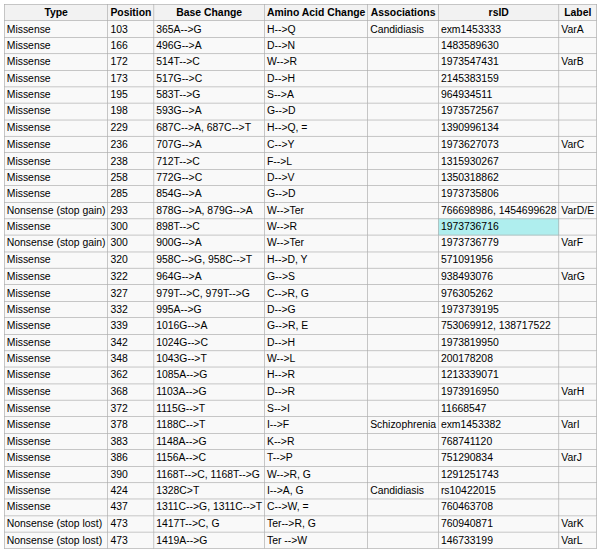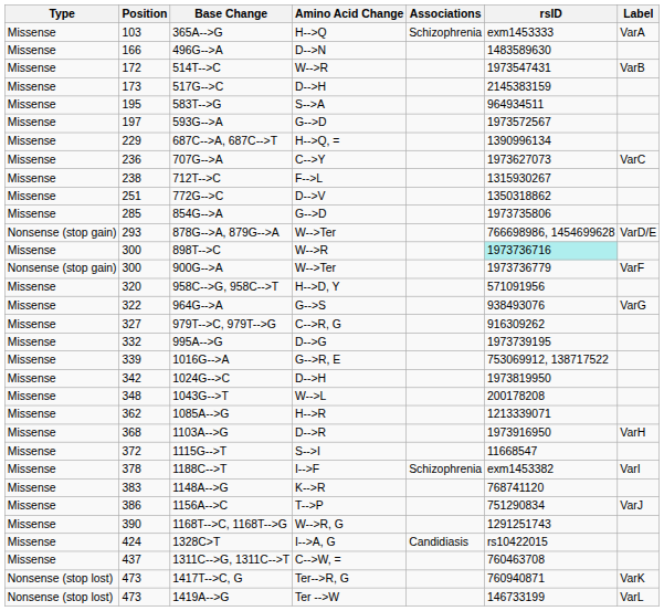365A-->G | Associations: Candidiasis -> Schizophrenia
593G-->A | Position: 198 -> 197
772G-->C | Position: 258 -> 251
979T-->C, 979T-->G | rsID: 976305262 -> 916309262
